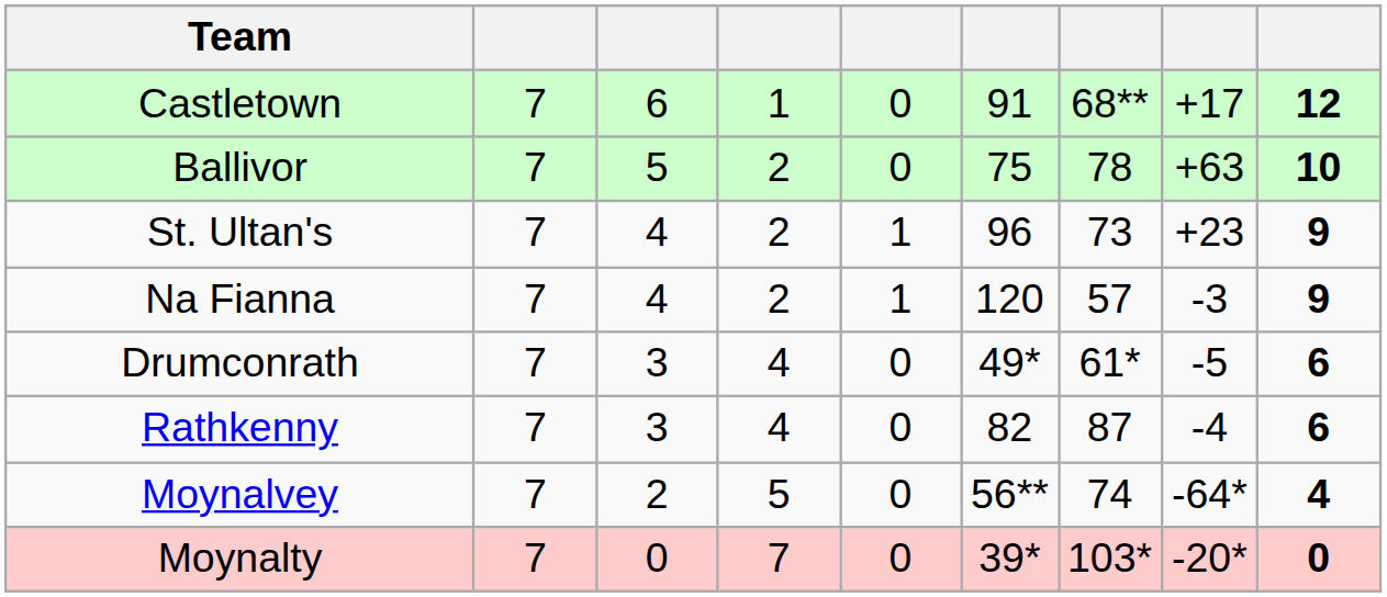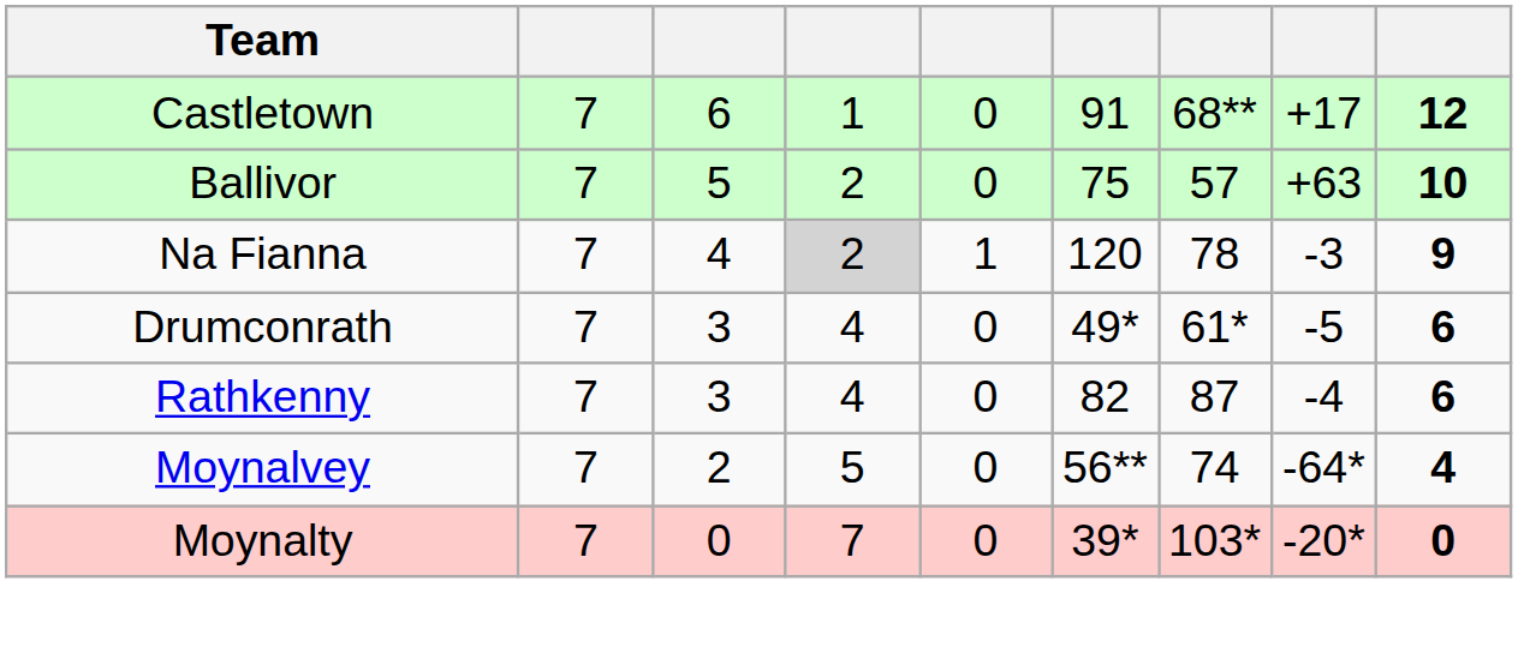Ballivor | column 7: 78 -> 57
- row: St. Ultan's | 7 | 4 | 2 | 1 | 96 | 73 | +23 | 9
Na Fianna | column 4: no background -> lightgrey background
Na Fianna | column 7: 57 -> 78
